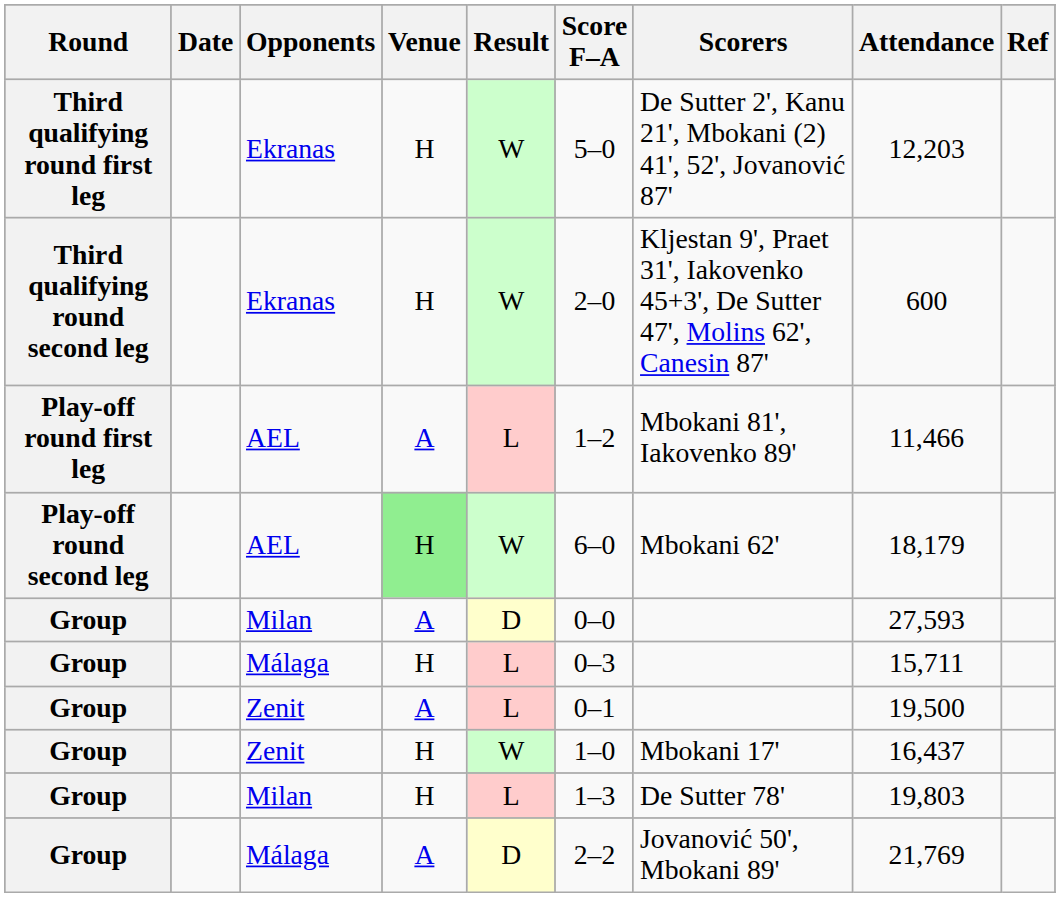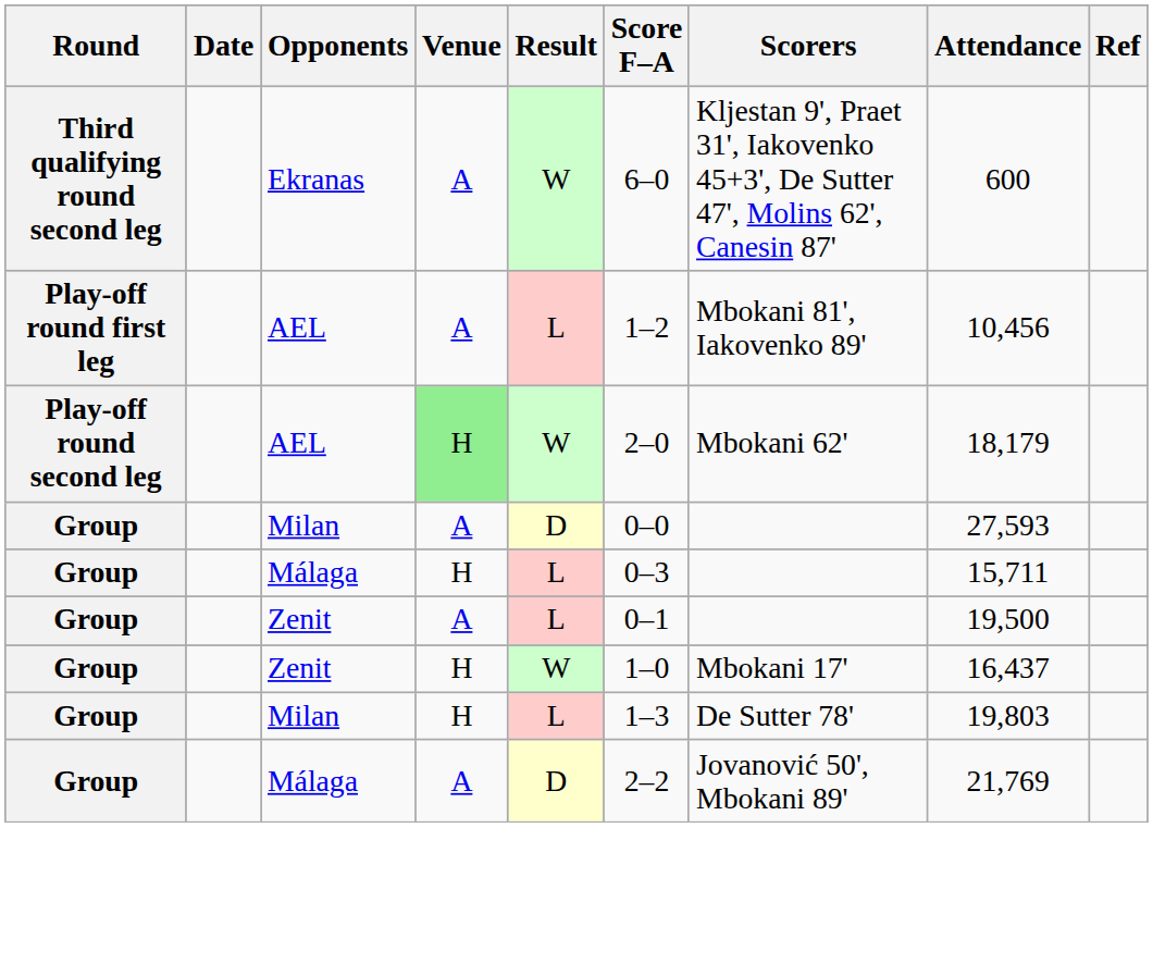- row: Third qualifying round first leg | Ekranas | H | W | 5–0 | De Sutter 2', Kanu 21', Mbokani (2) 41', 52', Jovanović 87' | 12,203
Third qualifying round second leg | Venue: H -> A
Third qualifying round second leg | Score F–A: 2–0 -> 6–0
Play-off round first leg | Attendance: 11,466 -> 10,456
Play-off round second leg | Score F–A: 6–0 -> 2–0
